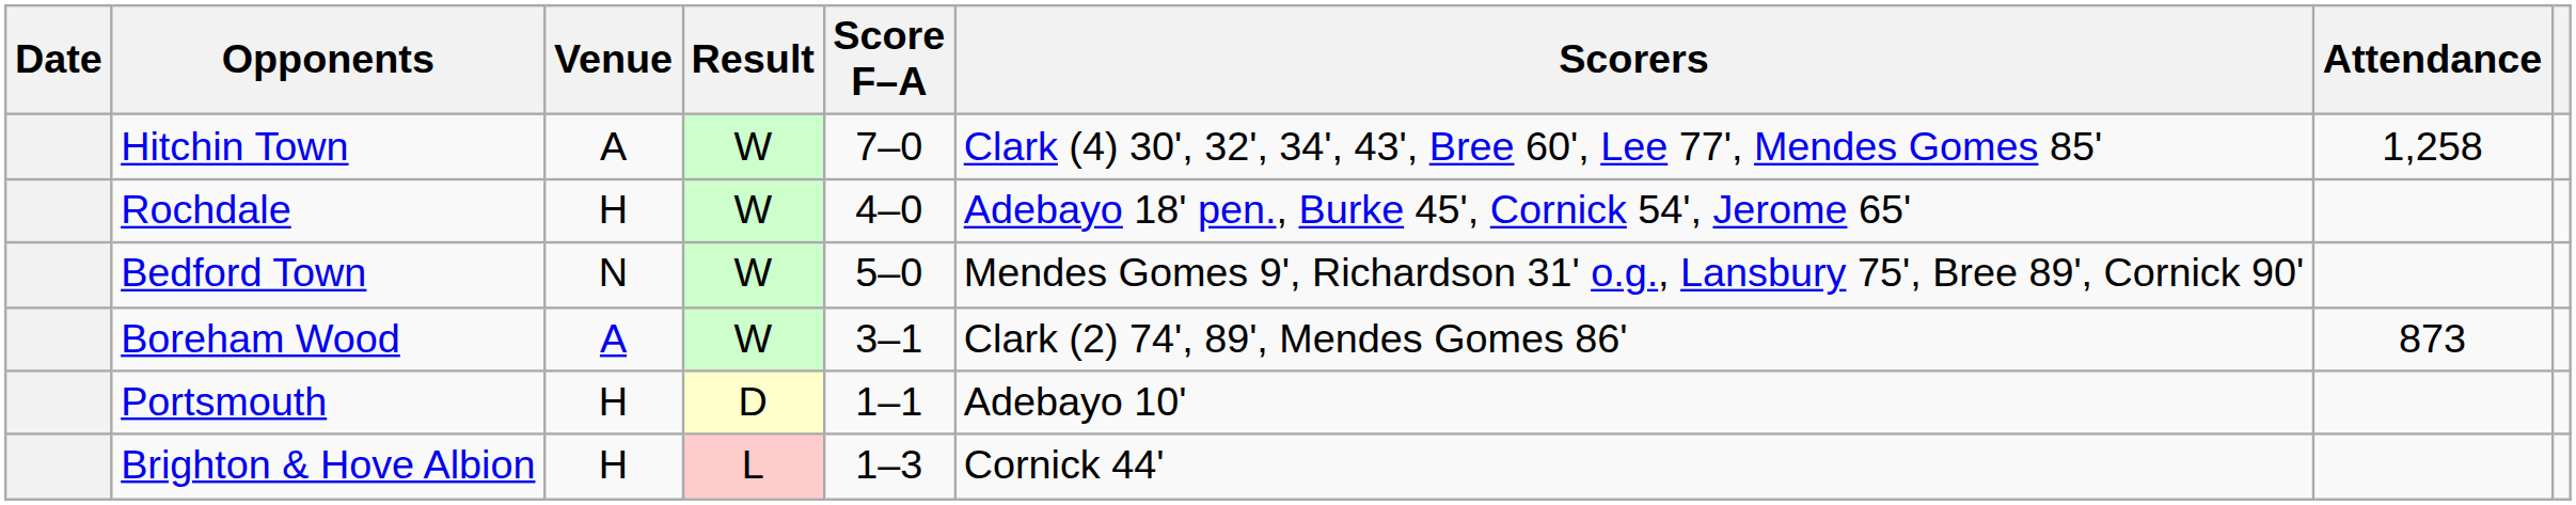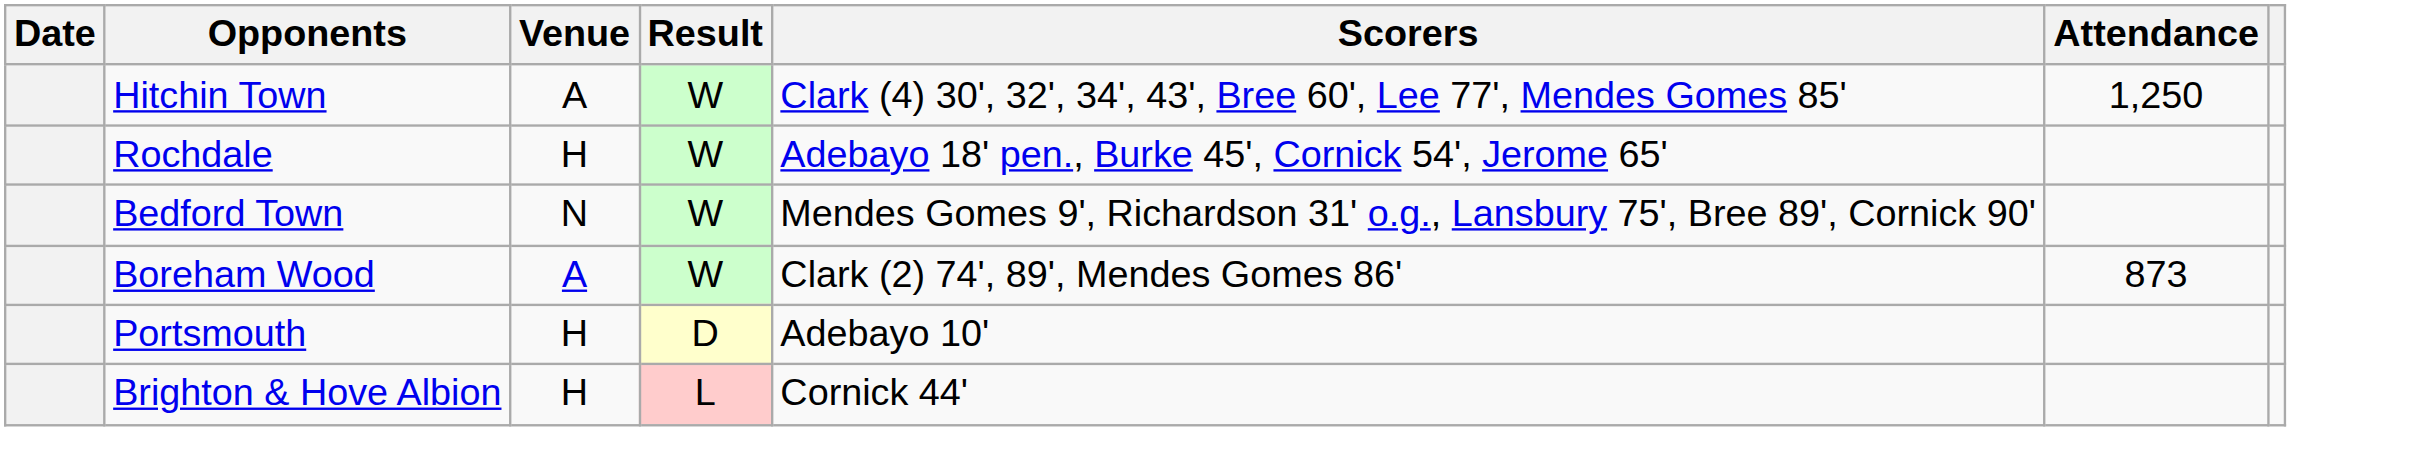- column: Score F–A | 7–0 | 4–0 | 5–0 | 3–1 | 1–1 | 1–3
Hitchin Town | Attendance: 1,258 -> 1,250
